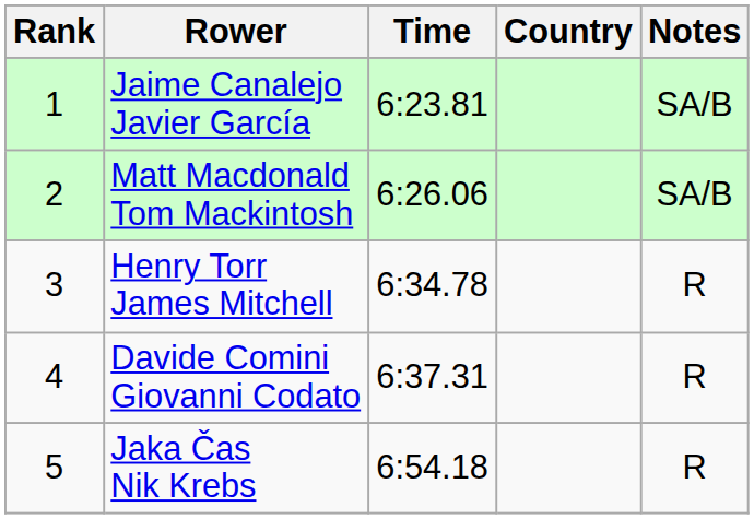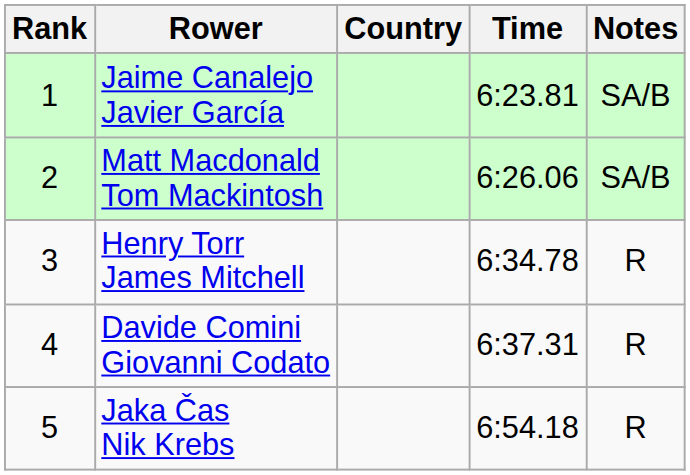columns swapped: Country <-> Time
